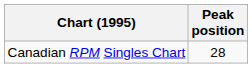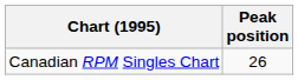Canadian RPM Singles Chart | Peak position: 28 -> 26
